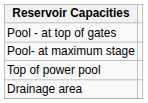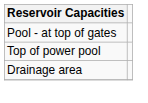- row: Pool- at maximum stage
